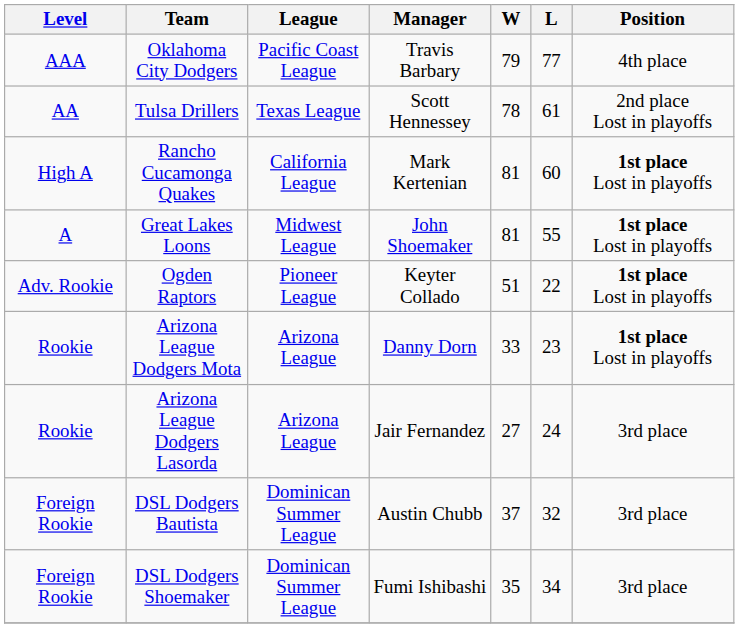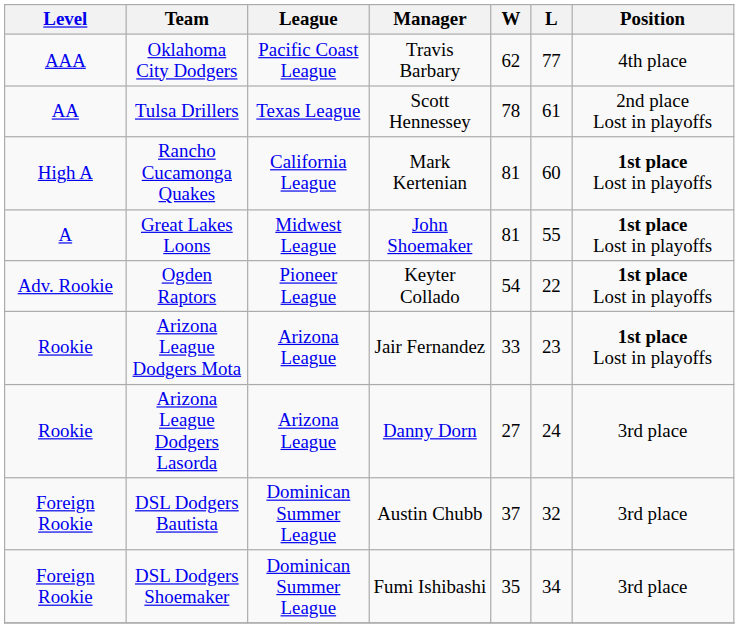Oklahoma City Dodgers | W: 79 -> 62
Ogden Raptors | W: 51 -> 54
Arizona League Dodgers Mota | Manager: Danny Dorn -> Jair Fernandez
Arizona League Dodgers Lasorda | Manager: Jair Fernandez -> Danny Dorn
